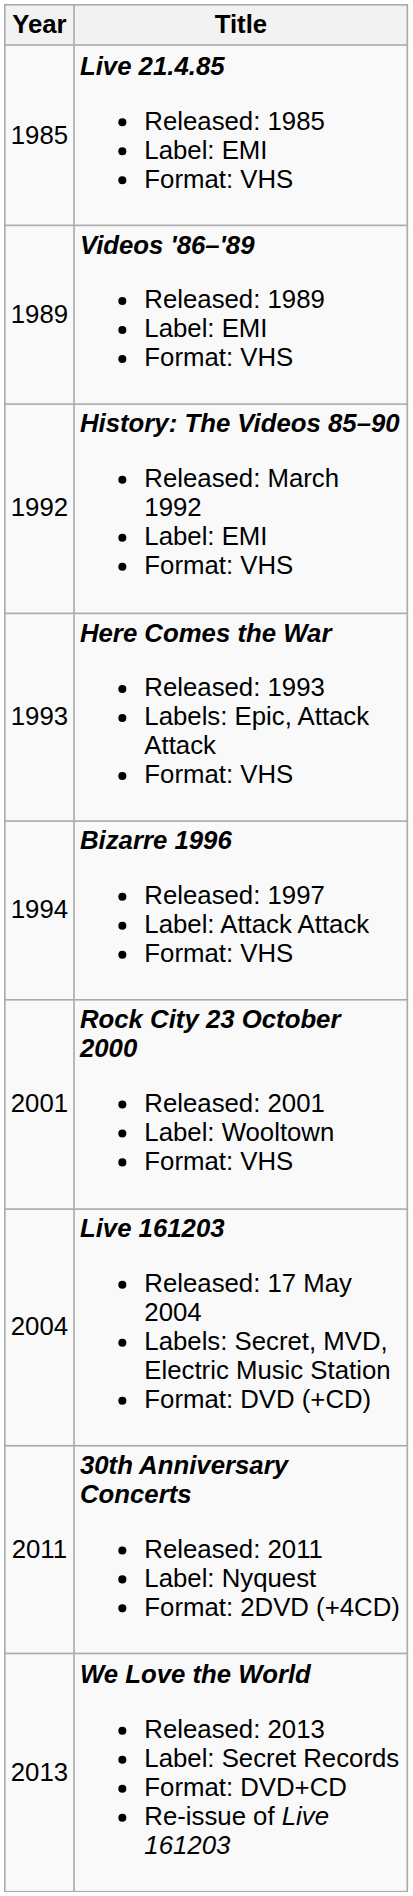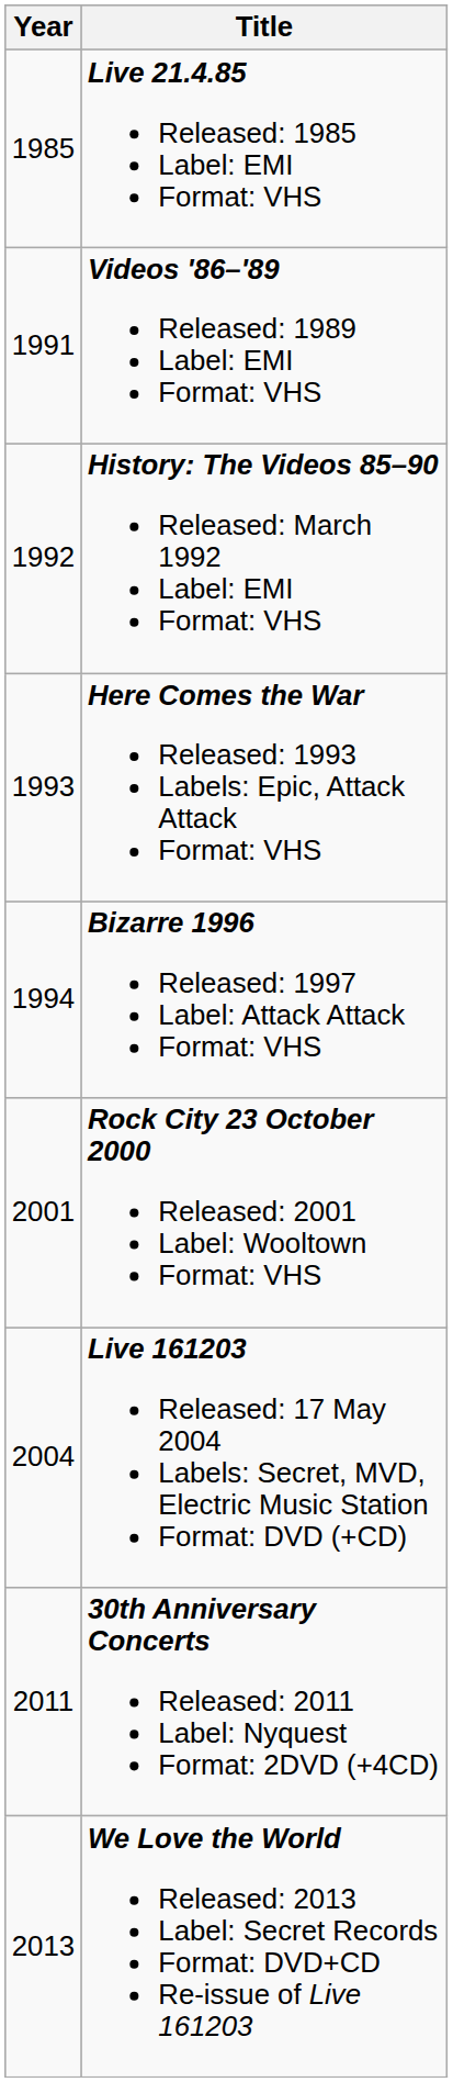Videos '86–'89 Released: 1989 Label: EMI Format: VHS | Year: 1989 -> 1991
